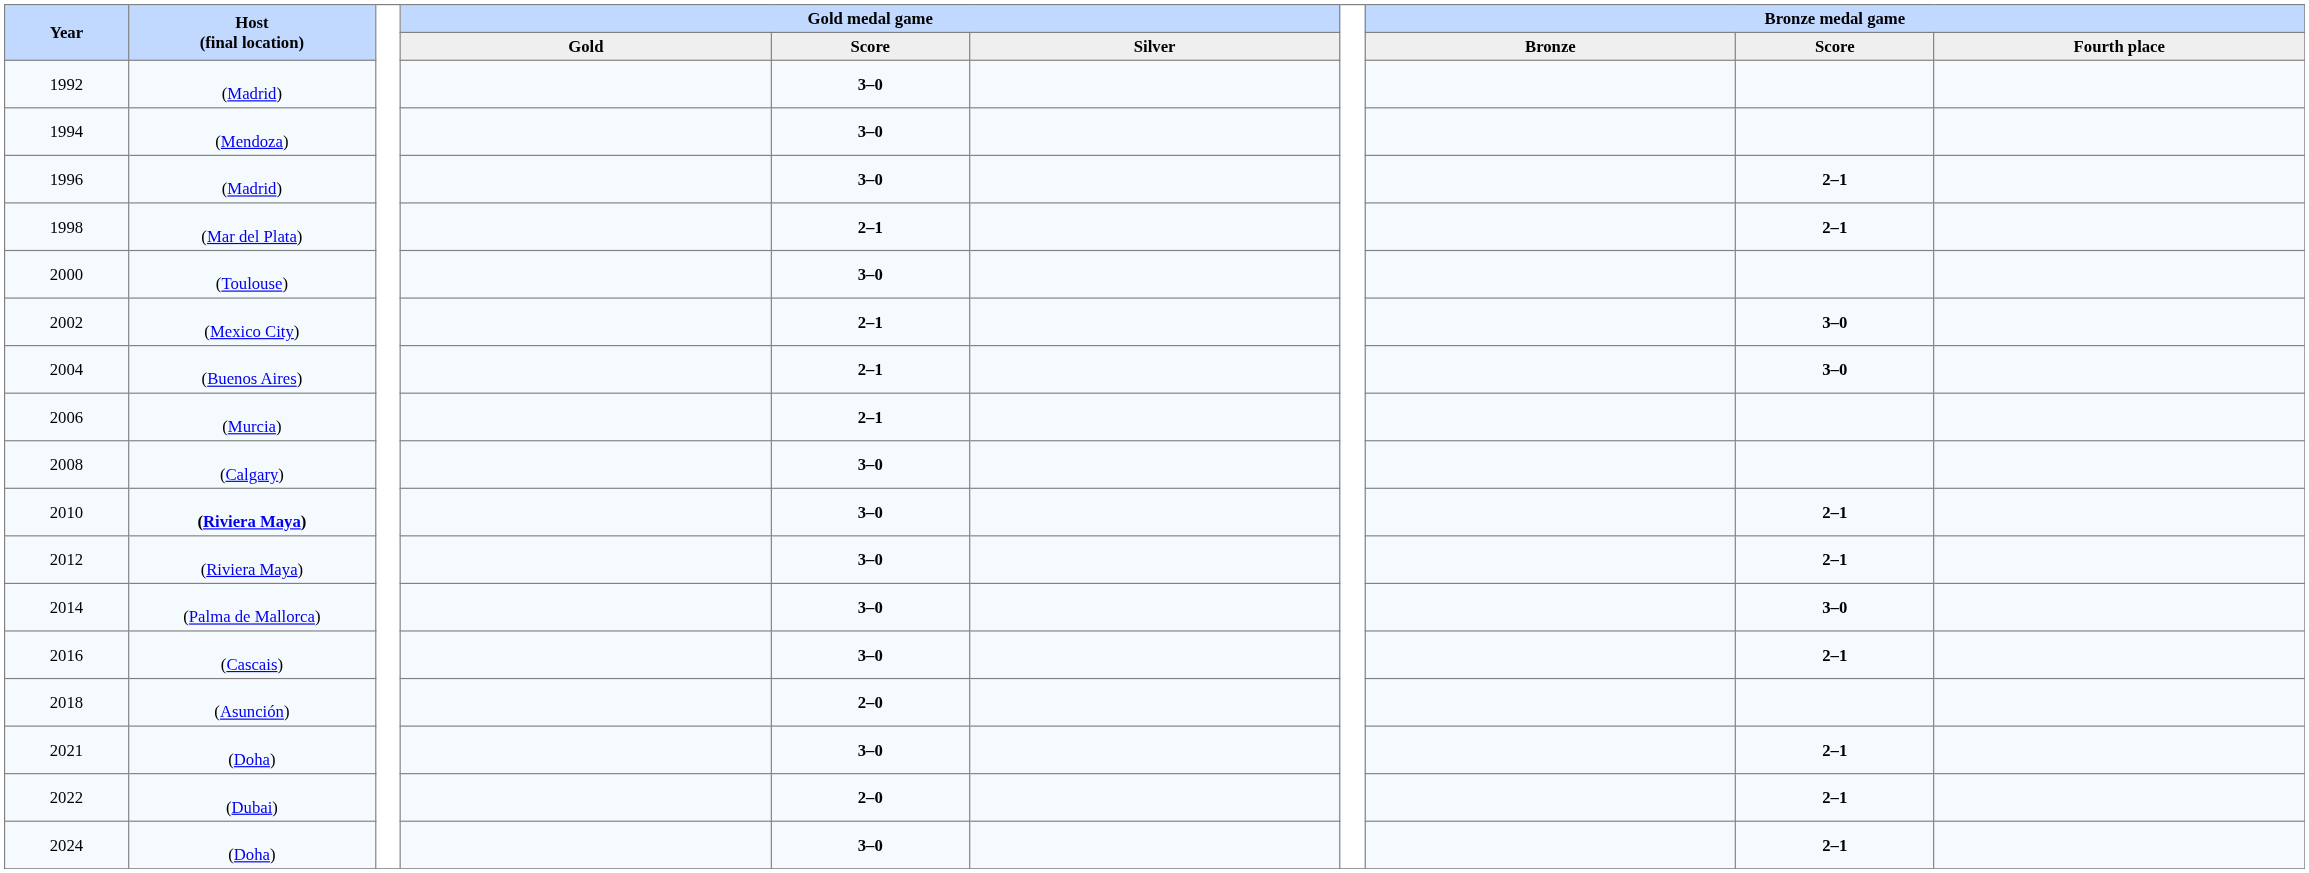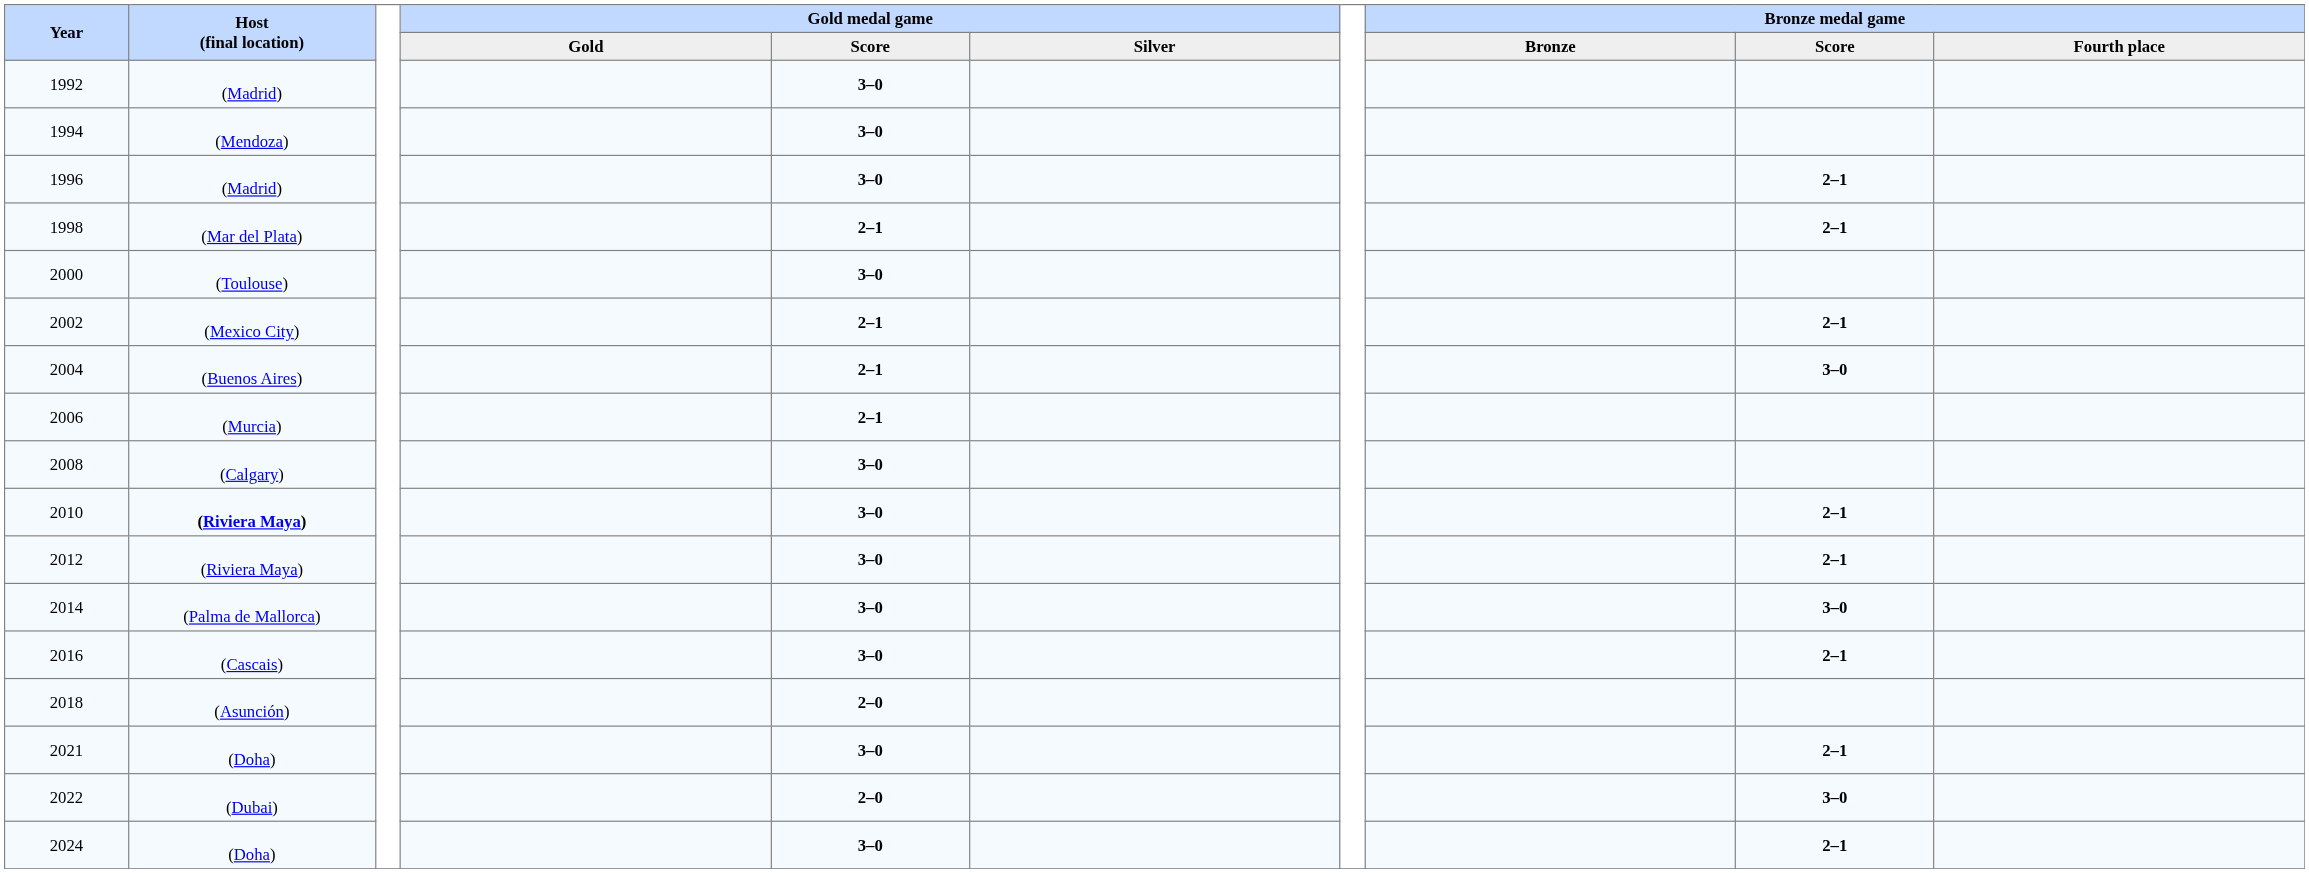2002 | Bronze medal game / Score: 3–0 -> 2–1
2022 | Bronze medal game / Score: 2–1 -> 3–0
